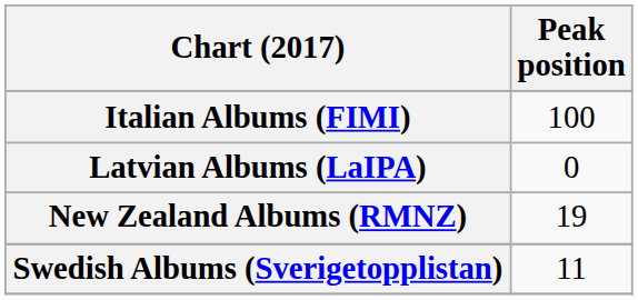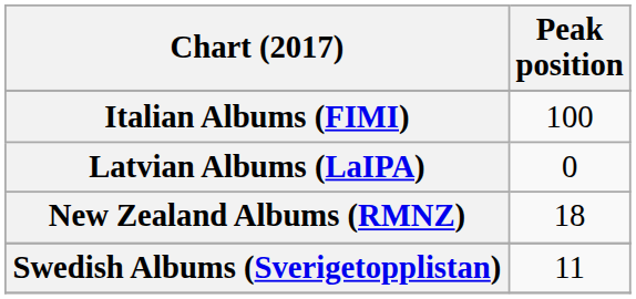New Zealand Albums (RMNZ) | Peak position: 19 -> 18
